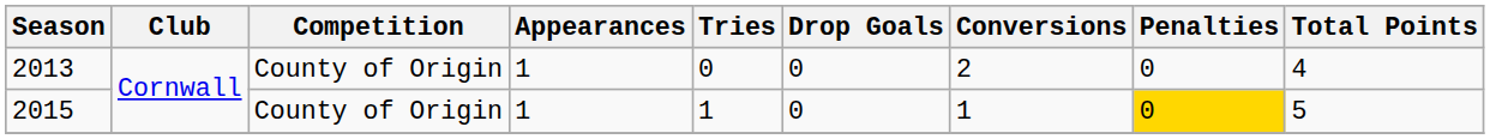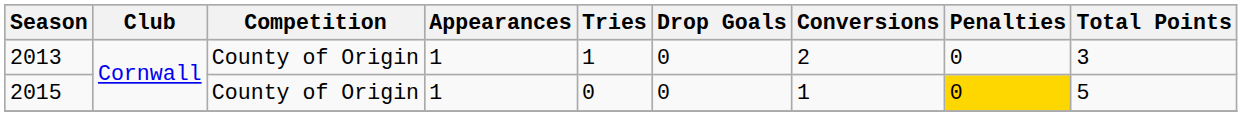2013 | Tries: 0 -> 1
2013 | Total Points: 4 -> 3
2015 | Tries: 1 -> 0
